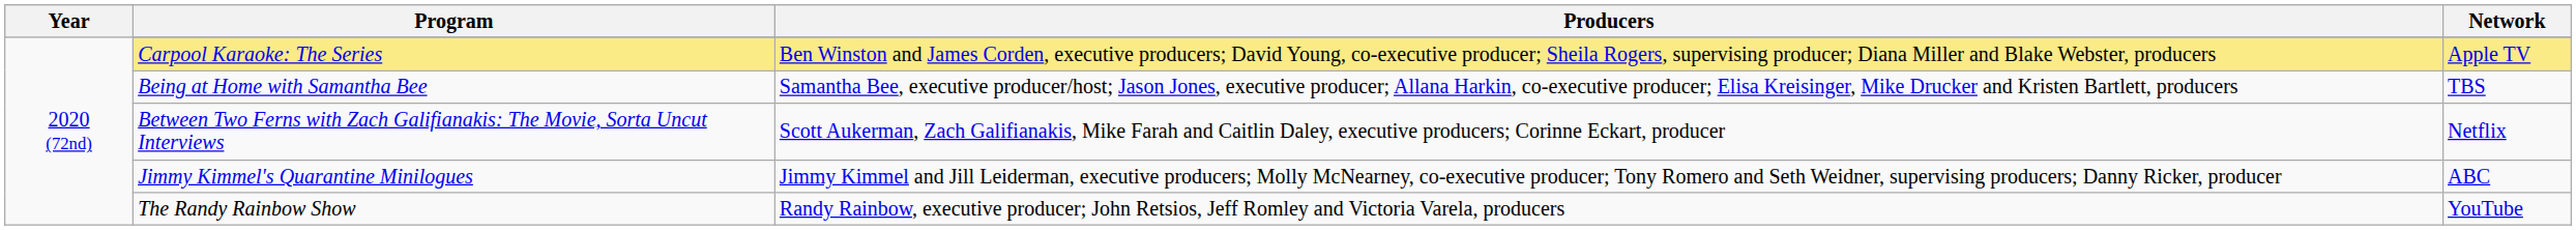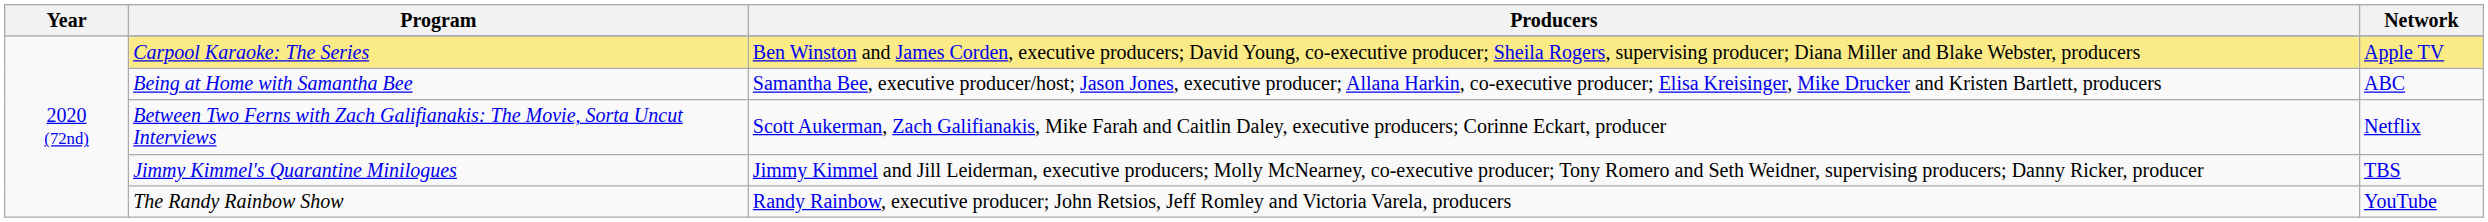Being at Home with Samantha Bee | Network: TBS -> ABC
Jimmy Kimmel's Quarantine Minilogues | Network: ABC -> TBS
